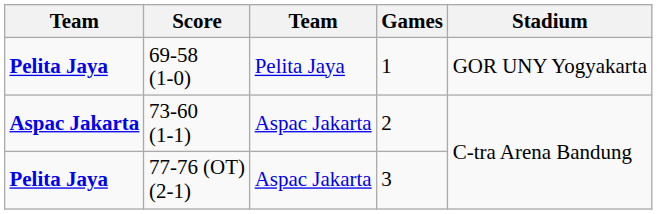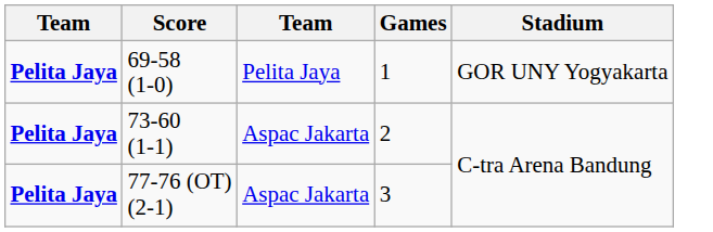73-60 (1-1) | column 1: Aspac Jakarta -> Pelita Jaya
